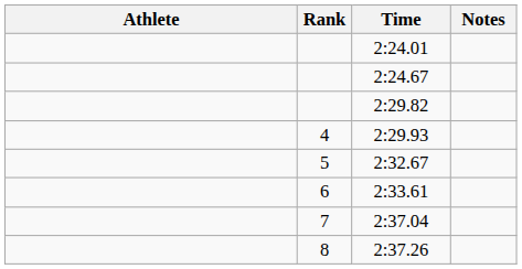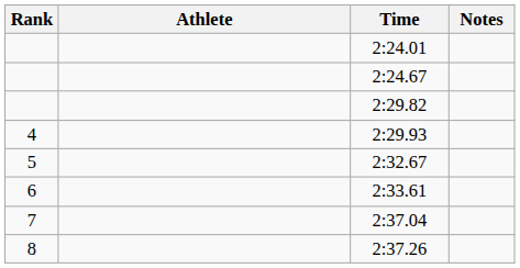columns swapped: Rank <-> Athlete
